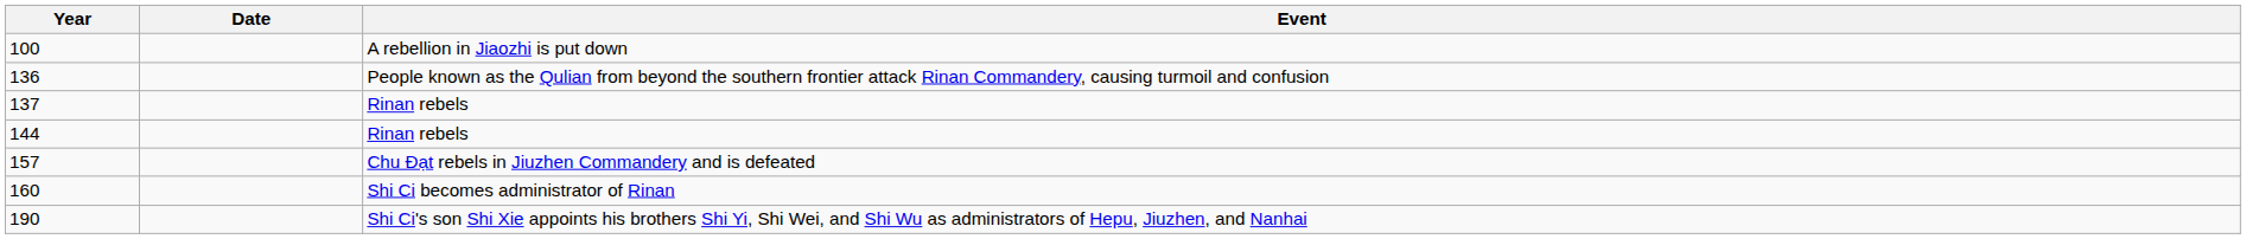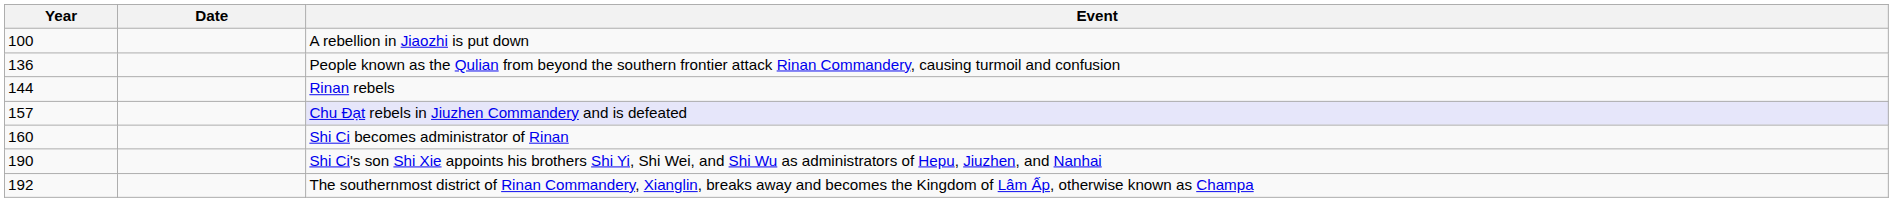- row: 137 | Rinan rebels
157 | Event: no background -> lavender background
+ row: 192 | The southernmost district of Rinan Commandery, Xianglin, breaks away and becomes the Kingdom of Lâm Ấp, otherwise known as Champa
